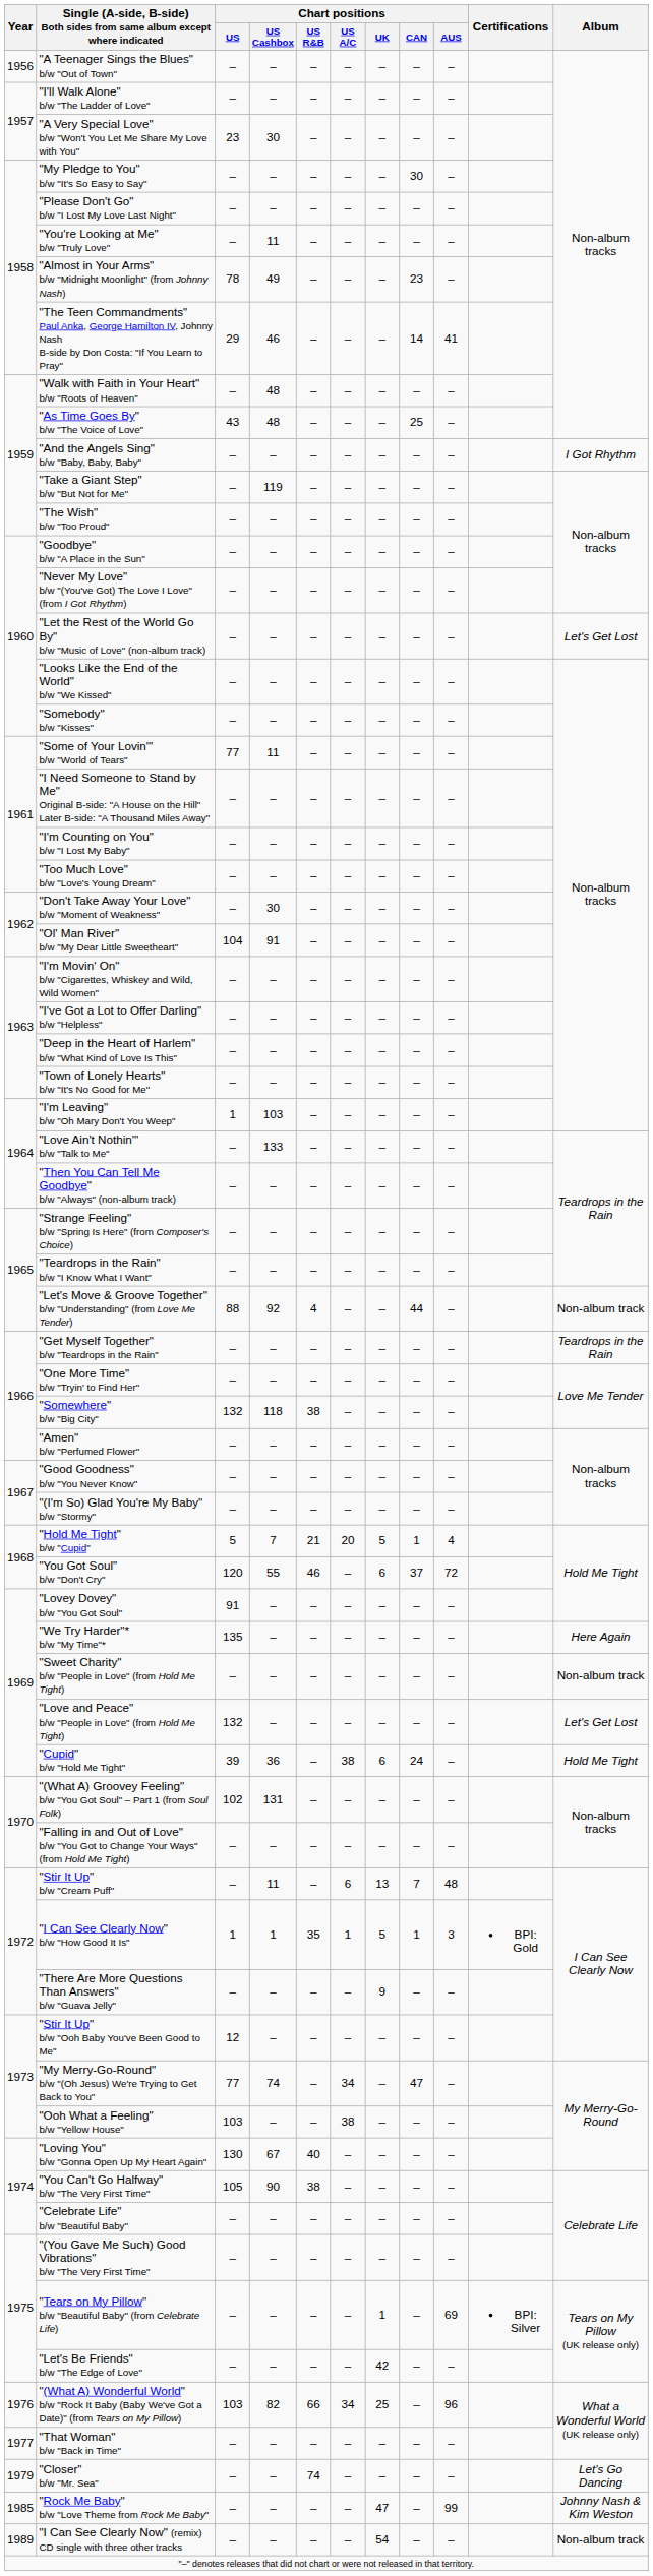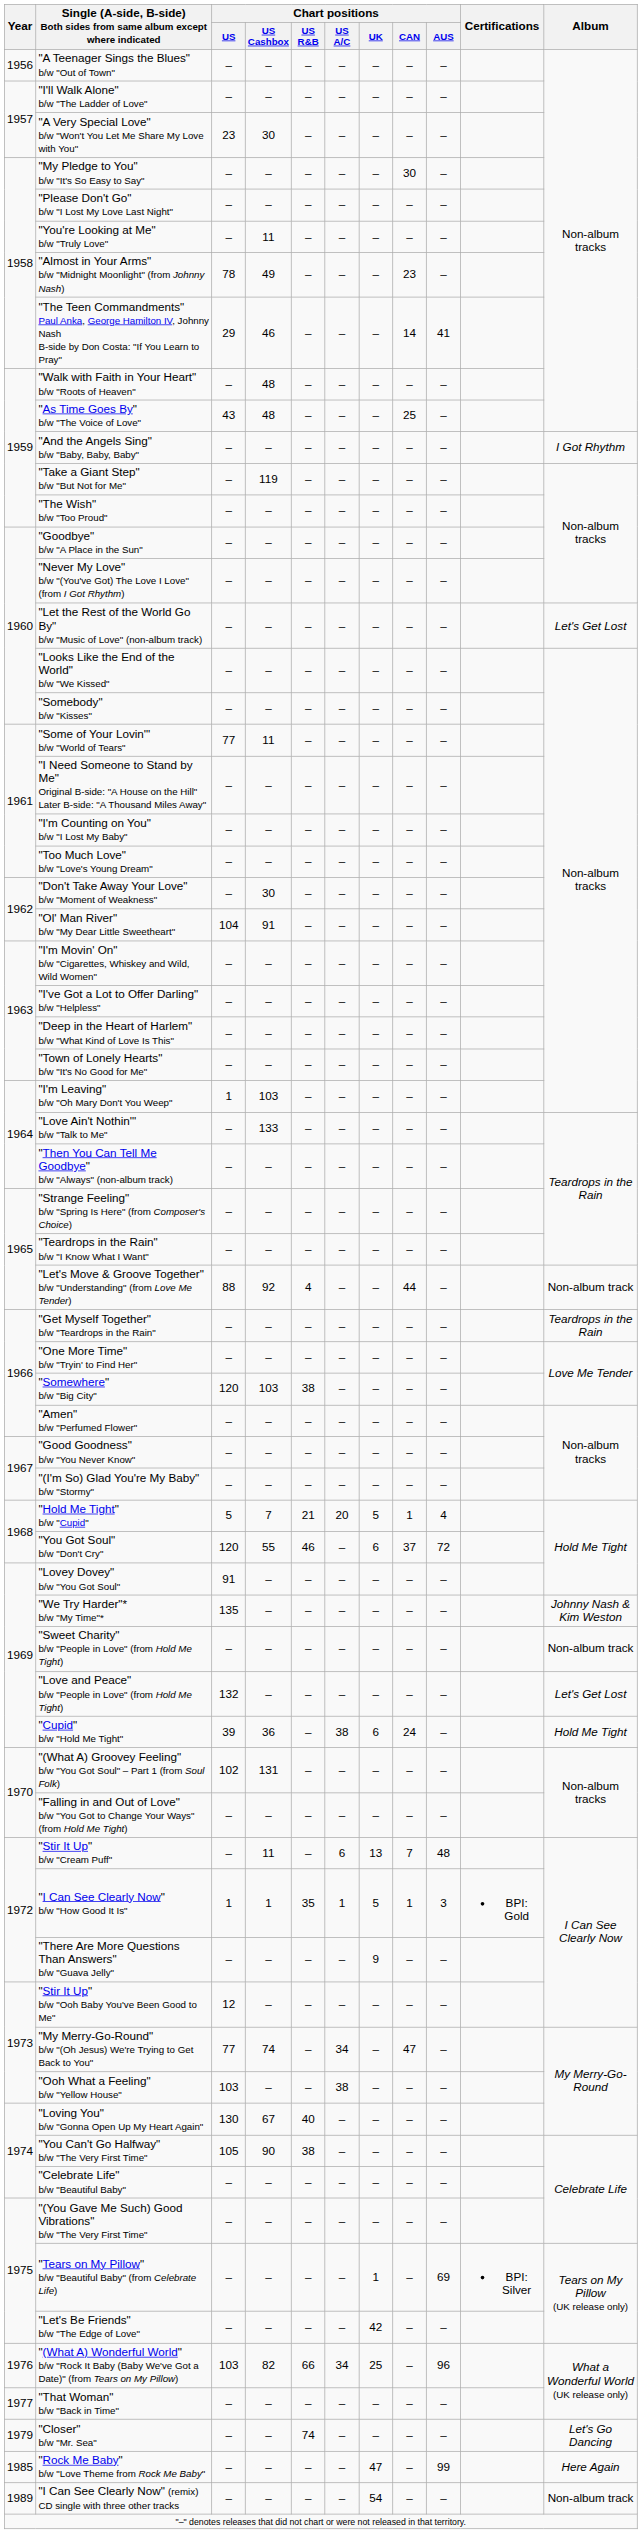"Somewhere" b/w "Big City" | Chart positions / US: 132 -> 120
"Somewhere" b/w "Big City" | Chart positions / US Cashbox: 118 -> 103
"We Try Harder"* b/w "My Time"* | Album: Here Again -> Johnny Nash & Kim Weston
"Rock Me Baby" b/w "Love Theme from Rock Me Baby" | Album: Johnny Nash & Kim Weston -> Here Again
